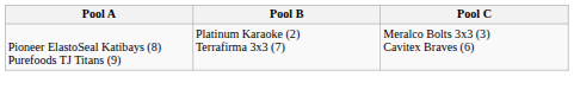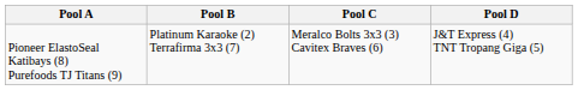+ column: Pool D | J&T Express (4) TNT Tropang Giga (5)
